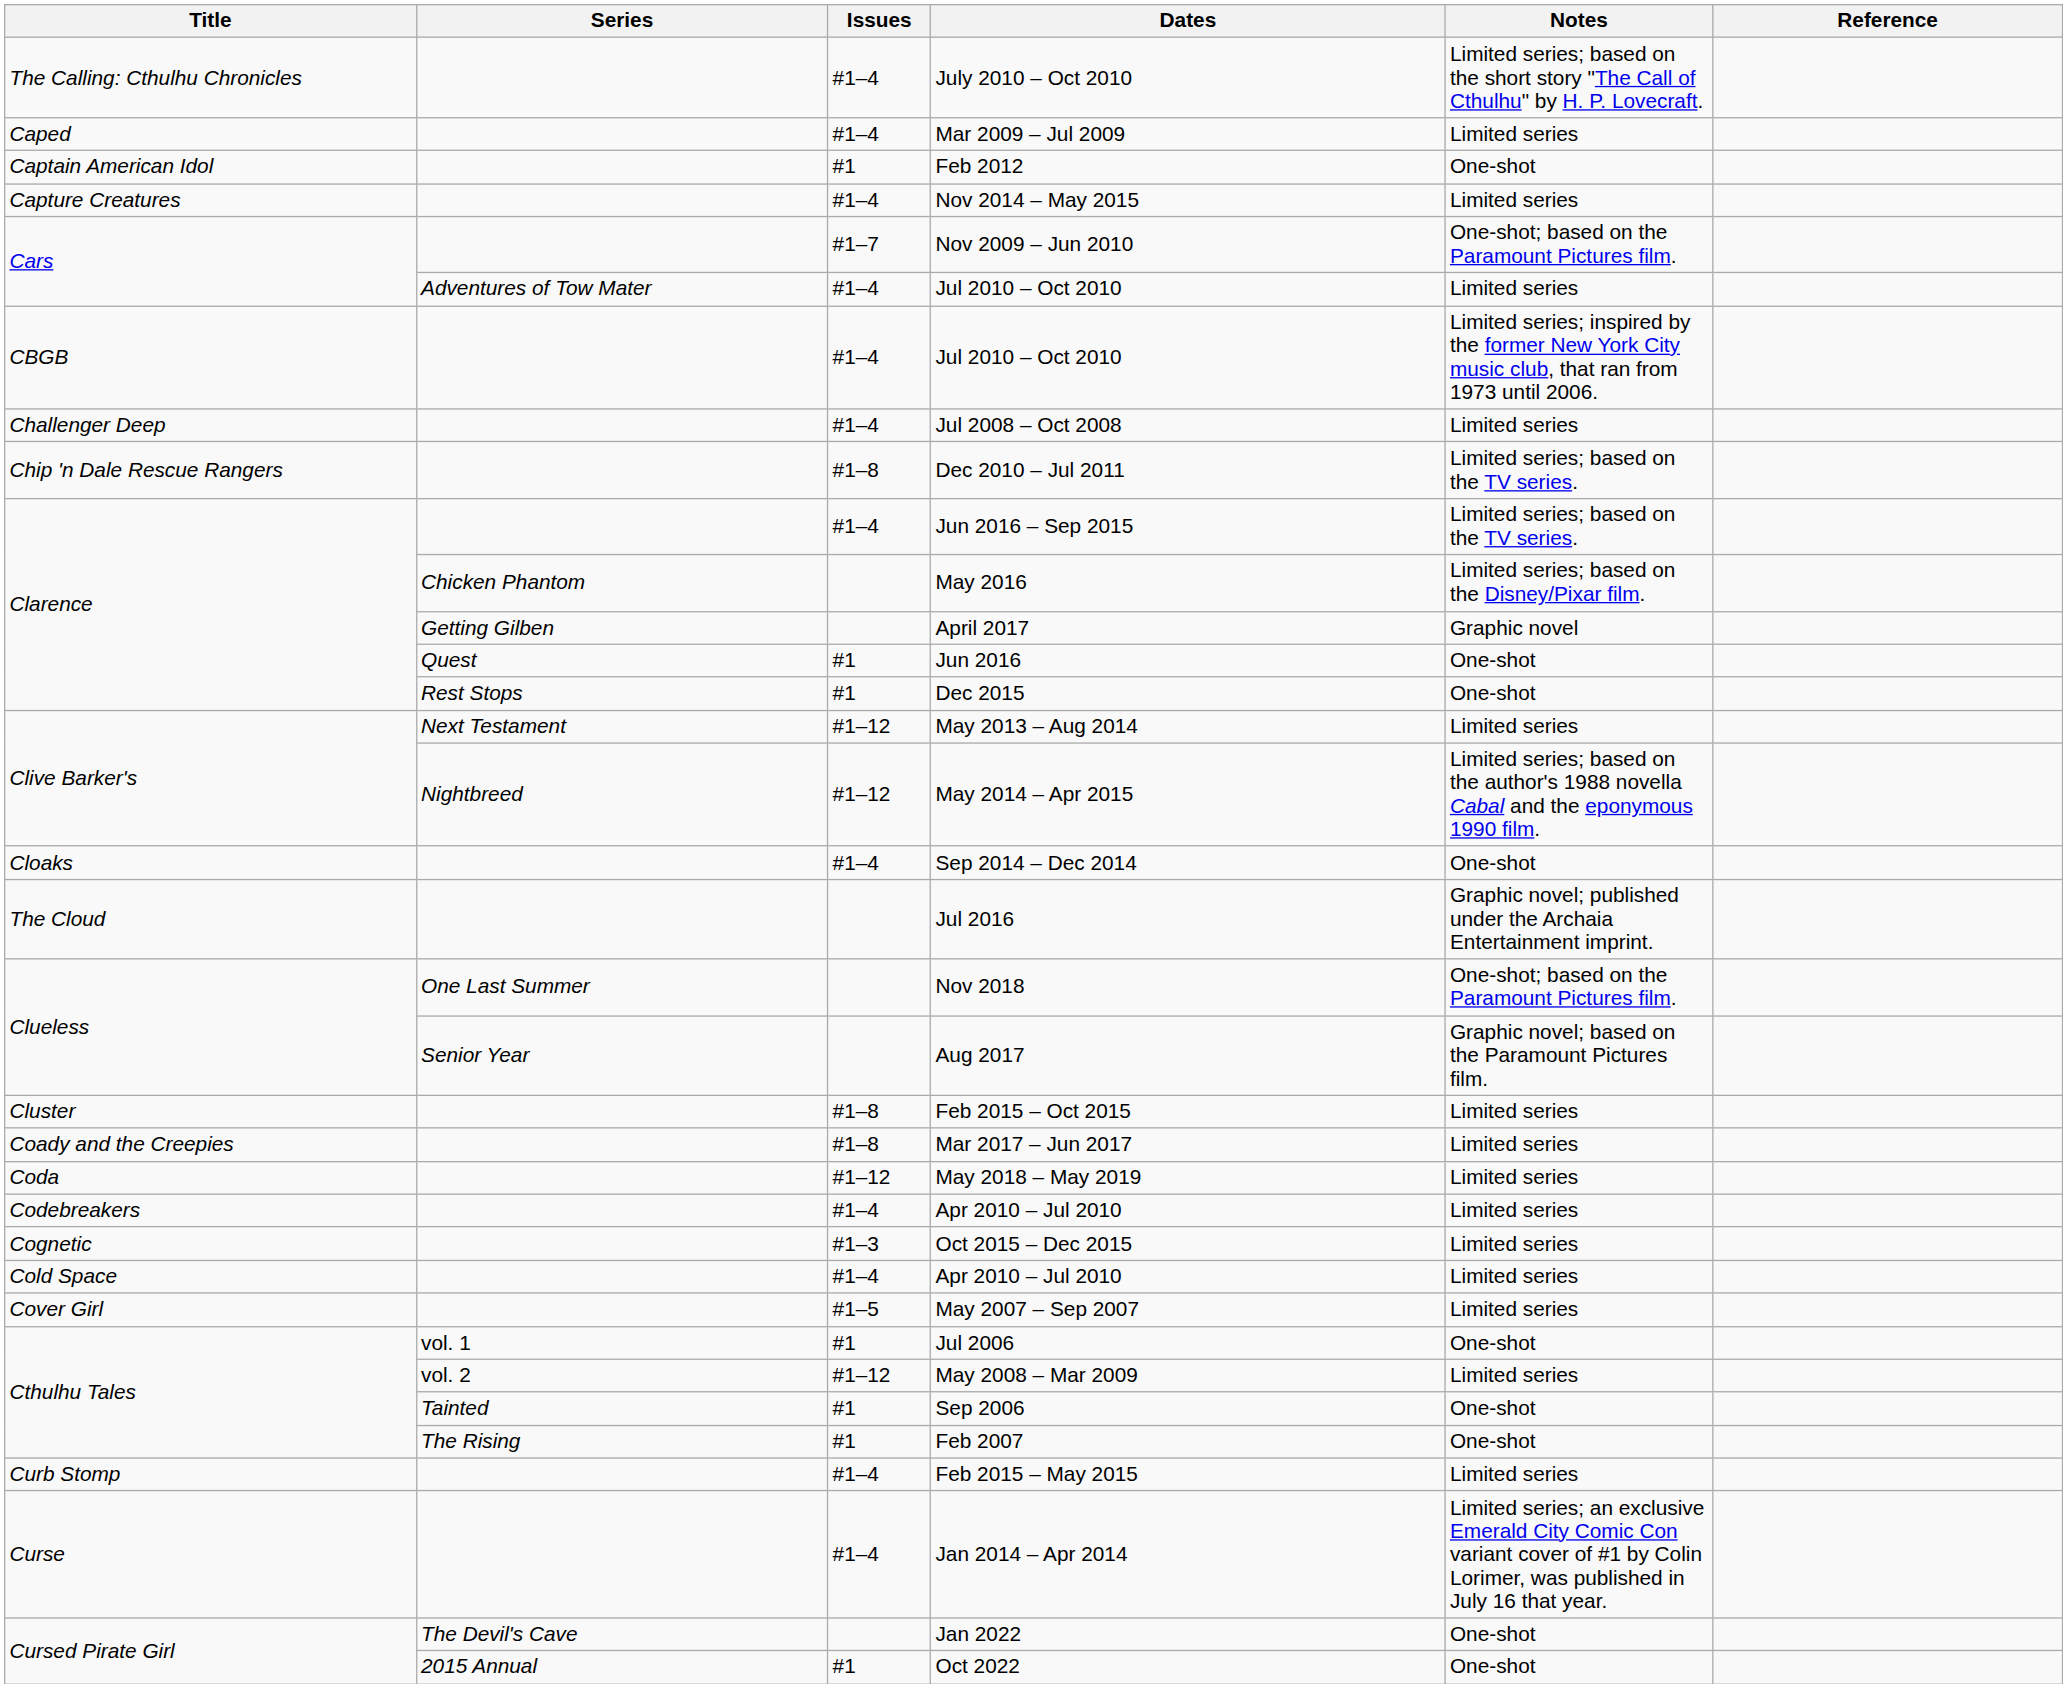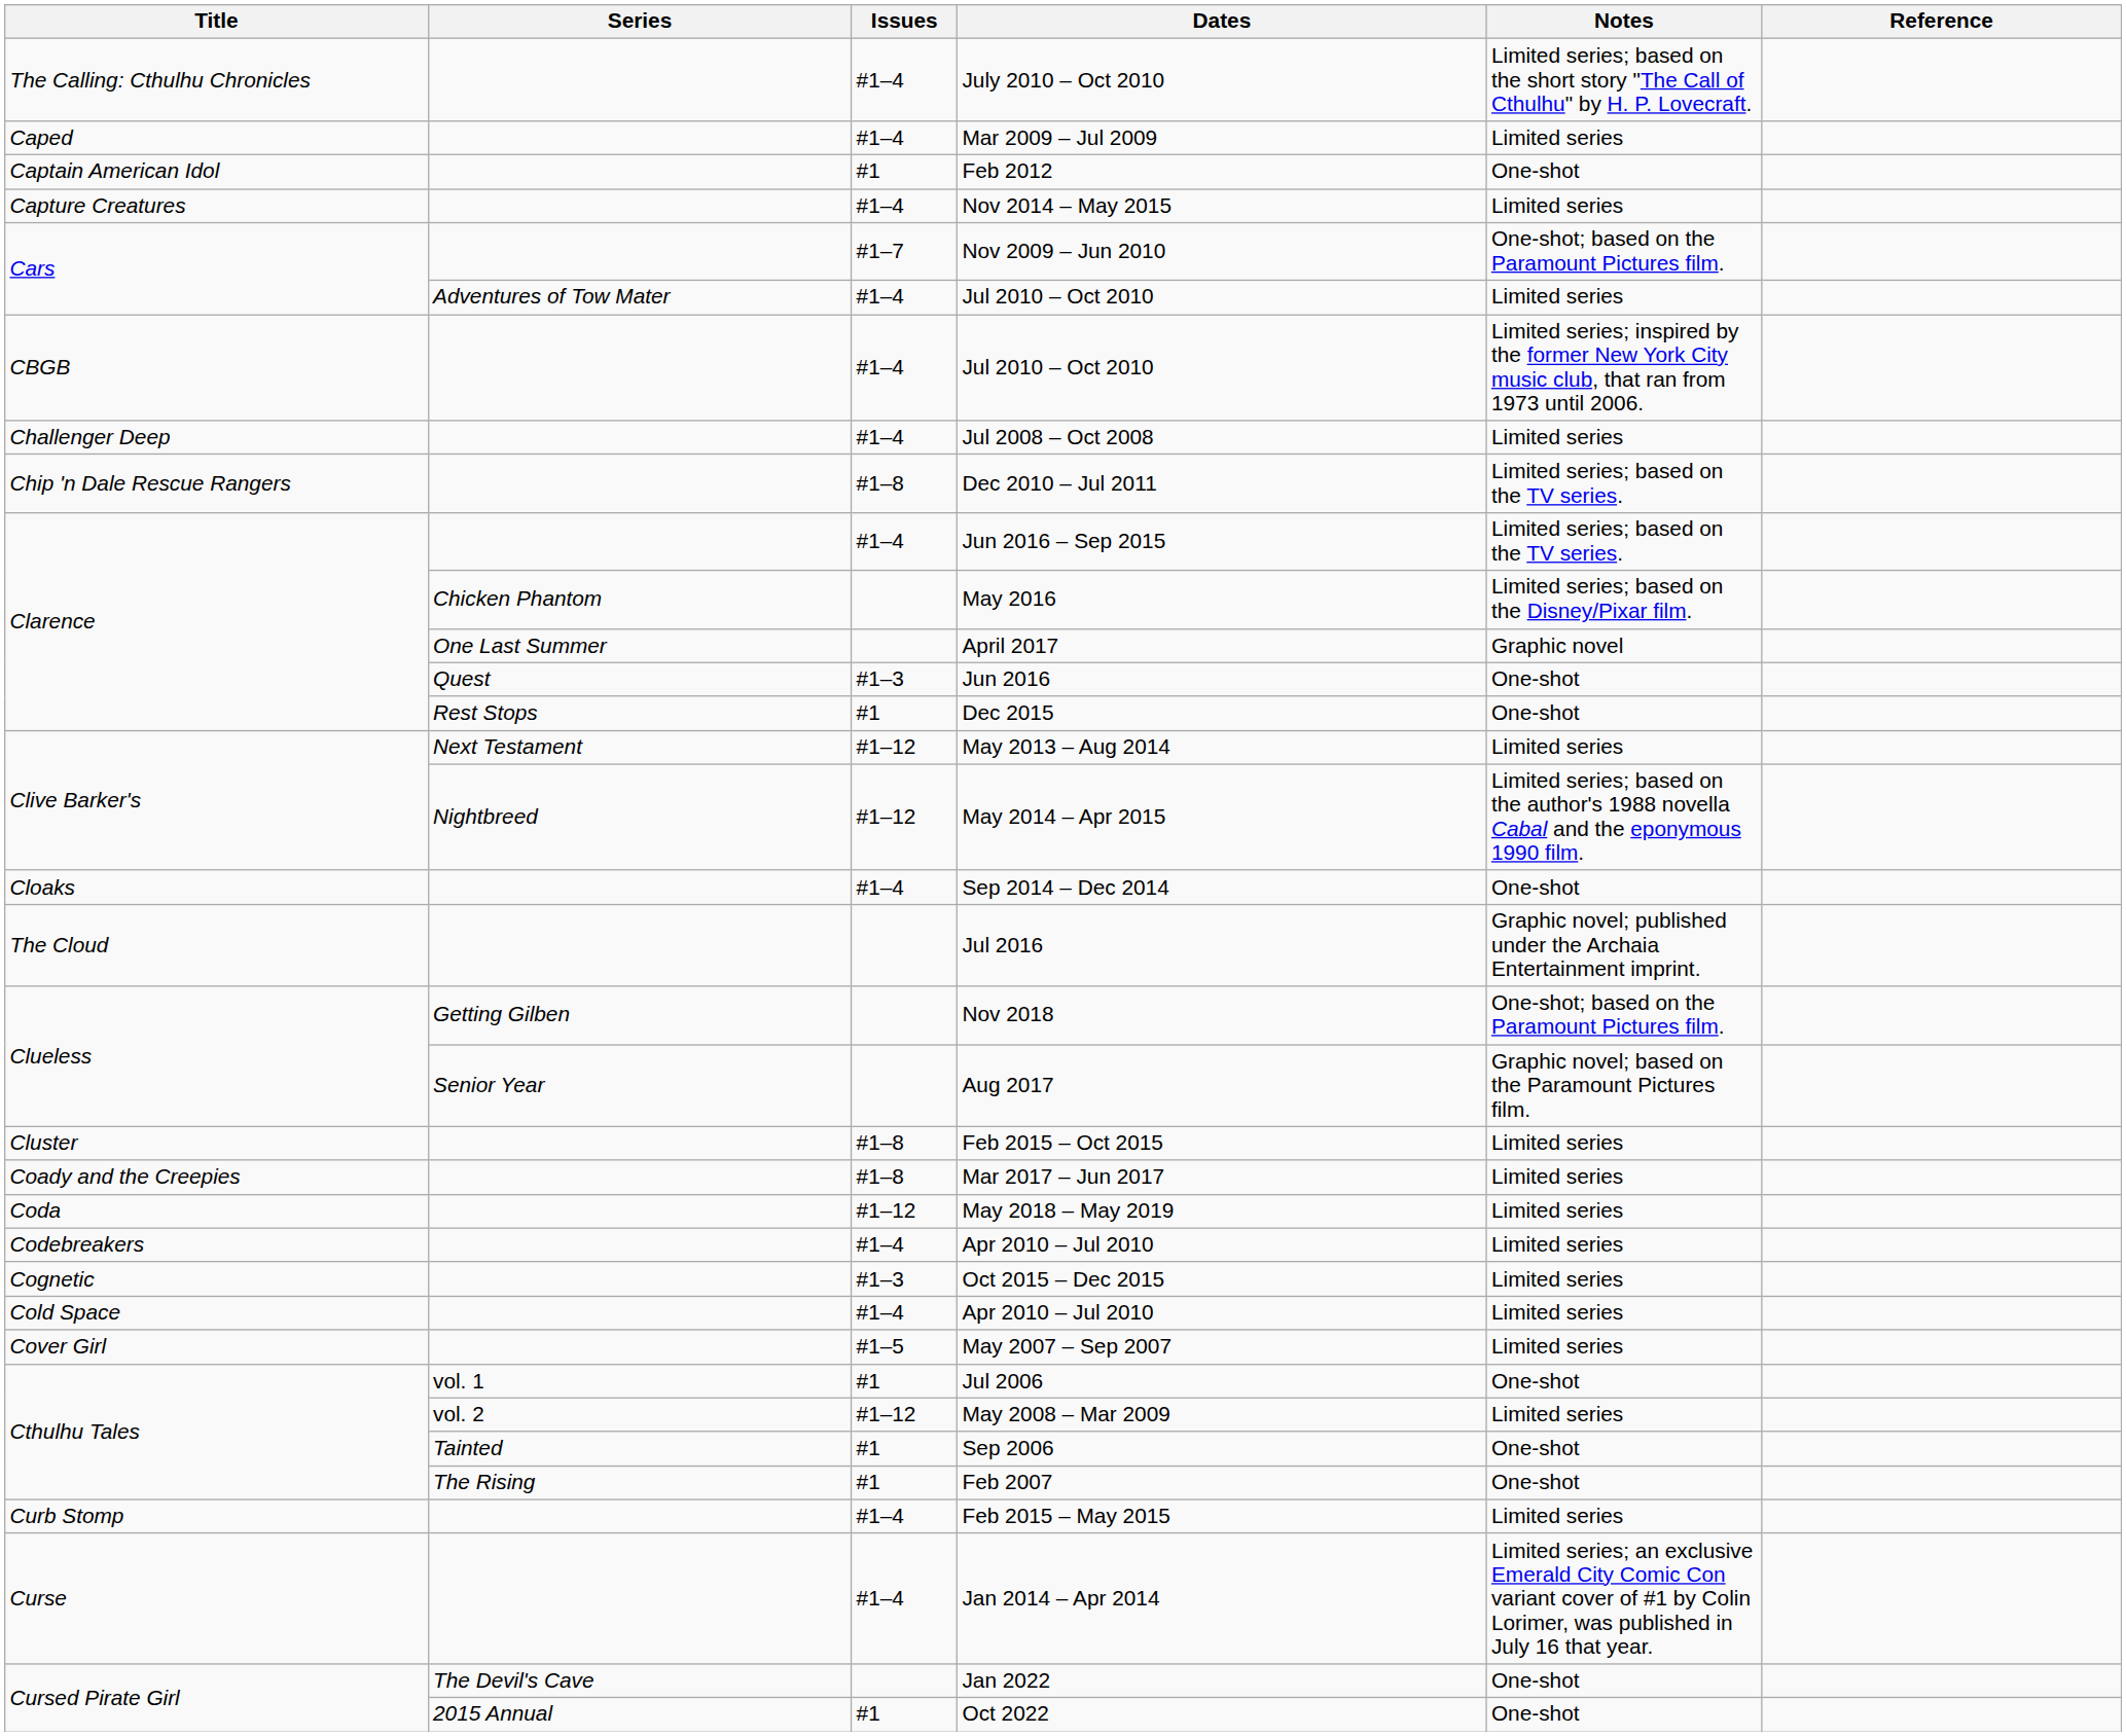April 2017 | Series: Getting Gilben -> One Last Summer
Jun 2016 | Issues: #1 -> #1–3
Nov 2018 | Series: One Last Summer -> Getting Gilben
